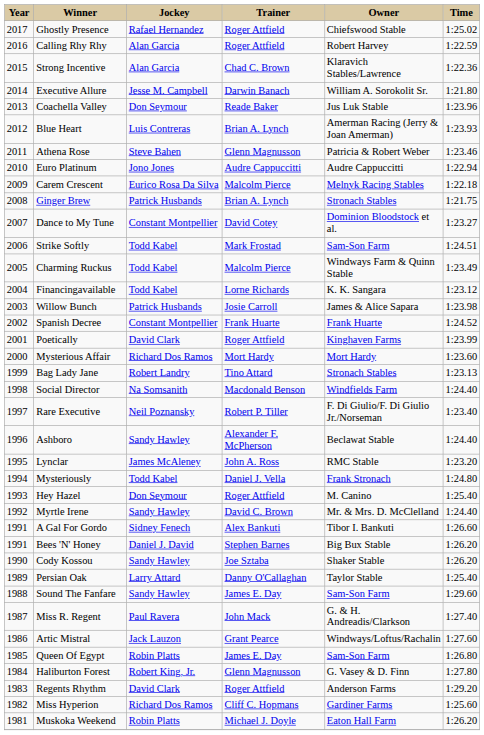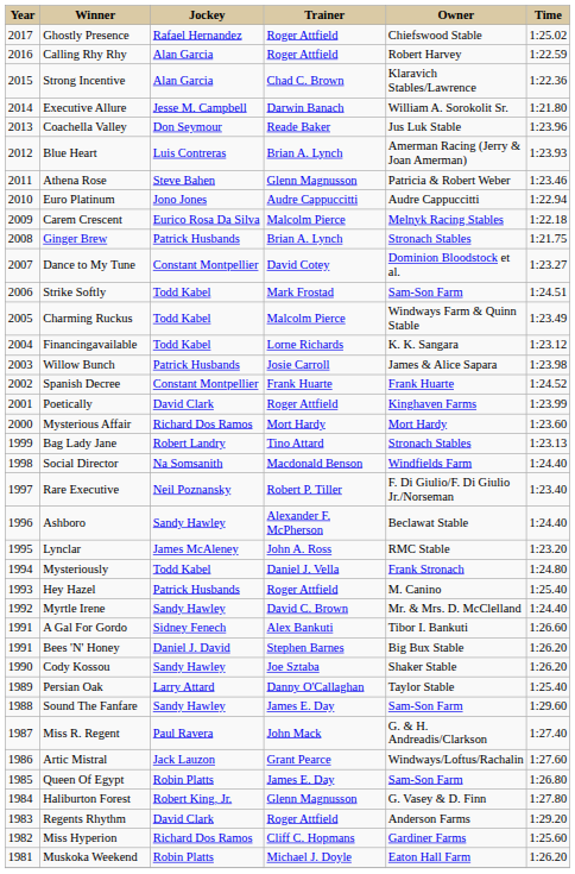Hey Hazel | Jockey: Don Seymour -> Patrick Husbands
